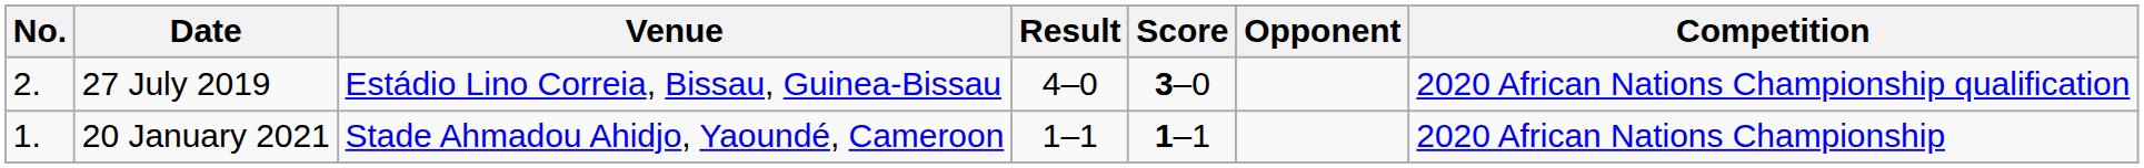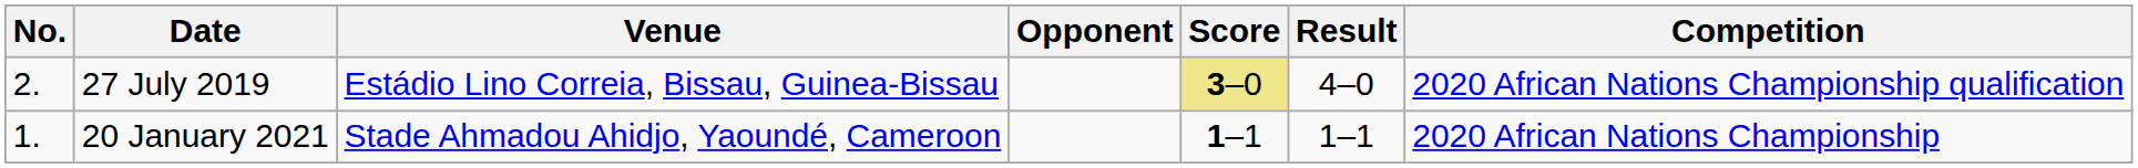columns swapped: Opponent <-> Result
27 July 2019 | Score: no background -> khaki background
